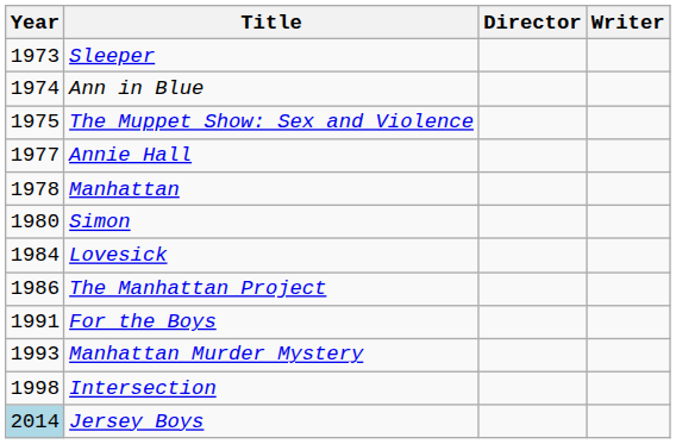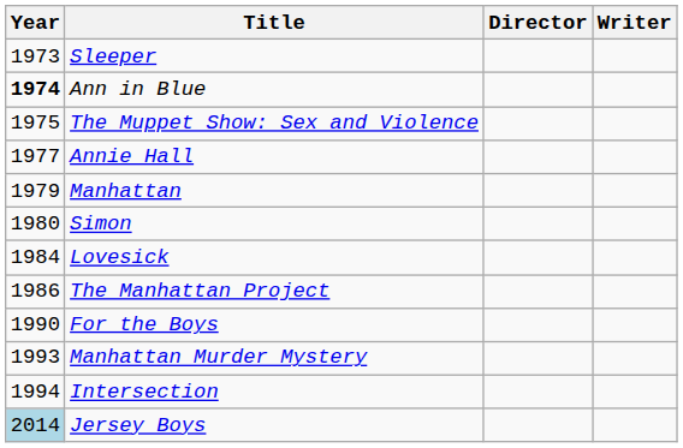Ann in Blue | Year: normal -> bold
Manhattan | Year: 1978 -> 1979
For the Boys | Year: 1991 -> 1990
Intersection | Year: 1998 -> 1994
